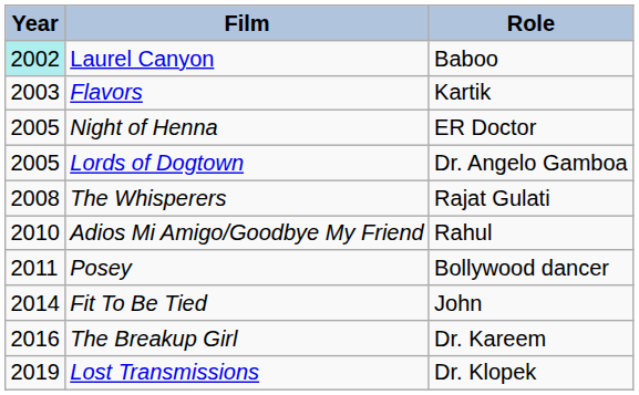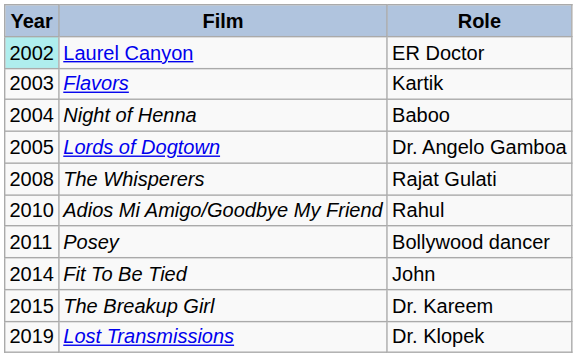Laurel Canyon | Role: Baboo -> ER Doctor
Night of Henna | Year: 2005 -> 2004
Night of Henna | Role: ER Doctor -> Baboo
The Breakup Girl | Year: 2016 -> 2015
